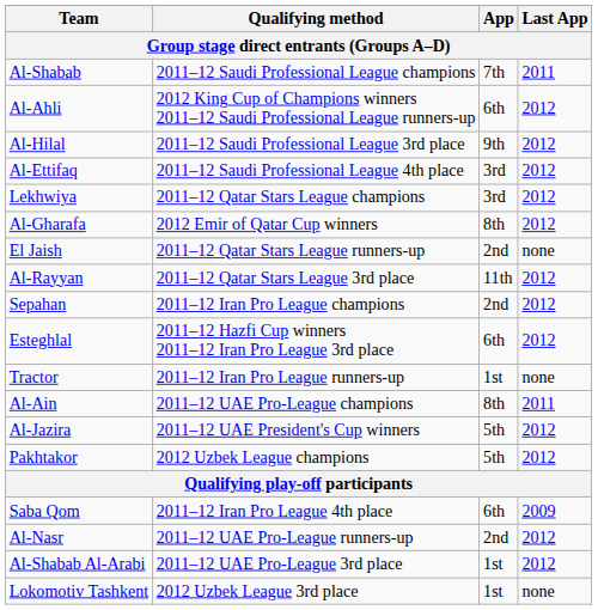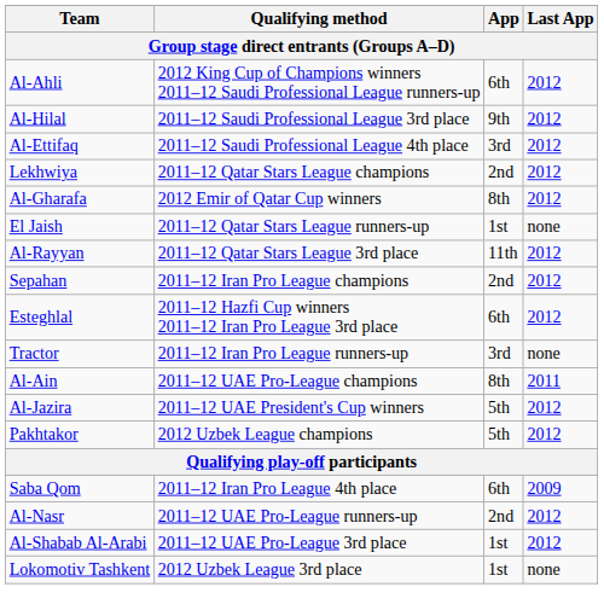- row: Al-Shabab | 2011–12 Saudi Professional League champions | 7th | 2011
Lekhwiya | App: 3rd -> 2nd
El Jaish | App: 2nd -> 1st
Tractor | App: 1st -> 3rd
